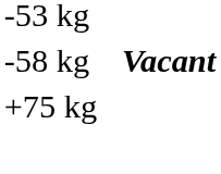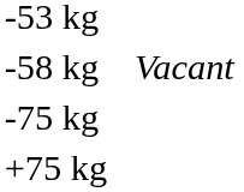-58 kg | column 4: bold -> normal
+ row: -75 kg
